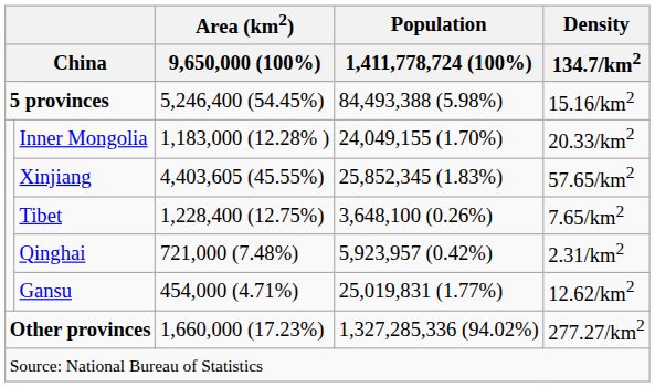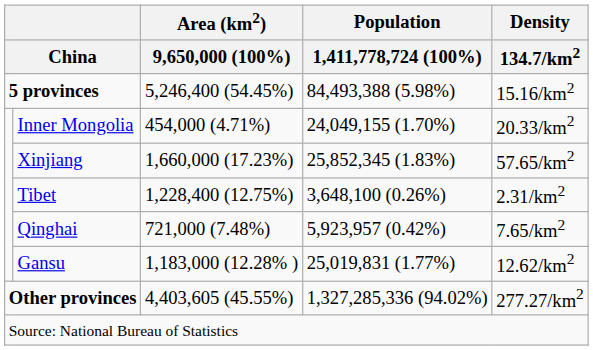Inner Mongolia | Area (km2) / 9,650,000 (100%): 1,183,000 (12.28% ) -> 454,000 (4.71%)
Xinjiang | Area (km2) / 9,650,000 (100%): 4,403,605 (45.55%) -> 1,660,000 (17.23%)
Tibet | Density / 134.7/km2: 7.65/km2 -> 2.31/km2
Qinghai | Density / 134.7/km2: 2.31/km2 -> 7.65/km2
Gansu | Area (km2) / 9,650,000 (100%): 454,000 (4.71%) -> 1,183,000 (12.28% )
Other provinces | Area (km2) / 9,650,000 (100%): 1,660,000 (17.23%) -> 4,403,605 (45.55%)
